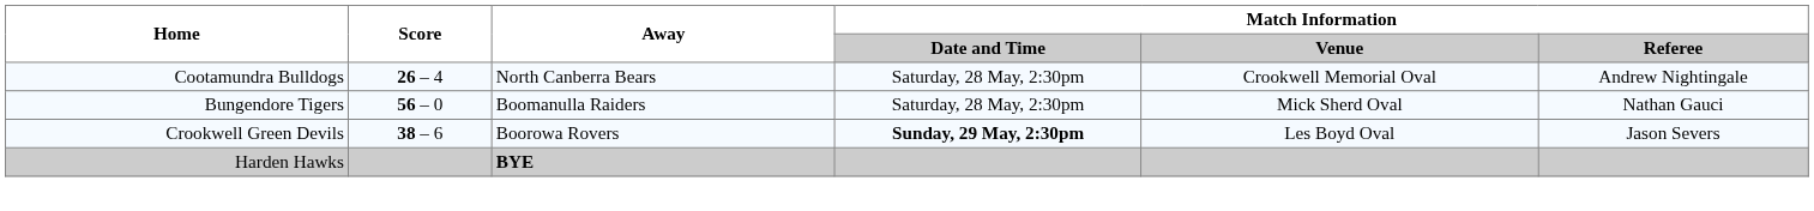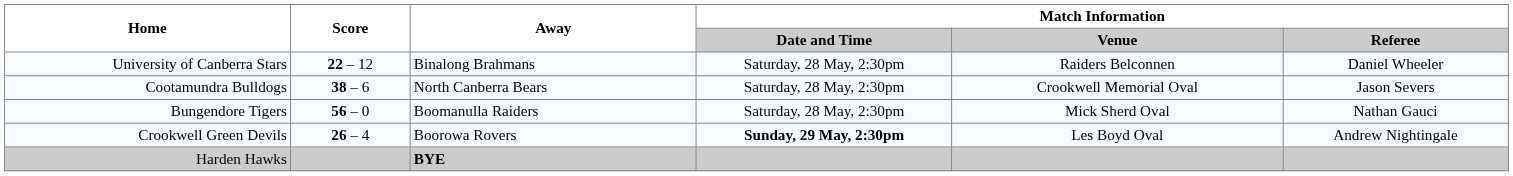+ row: University of Canberra Stars | 22 – 12 | Binalong Brahmans | Saturday, 28 May, 2:30pm | Raiders Belconnen | Daniel Wheeler
Cootamundra Bulldogs | Score: 26 – 4 -> 38 – 6
Cootamundra Bulldogs | Match Information / Referee: Andrew Nightingale -> Jason Severs
Crookwell Green Devils | Score: 38 – 6 -> 26 – 4
Crookwell Green Devils | Match Information / Referee: Jason Severs -> Andrew Nightingale
